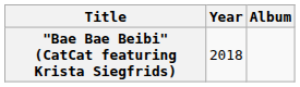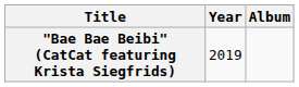"Bae Bae Beibi" (CatCat featuring Krista Siegfrids) | Year: 2018 -> 2019
